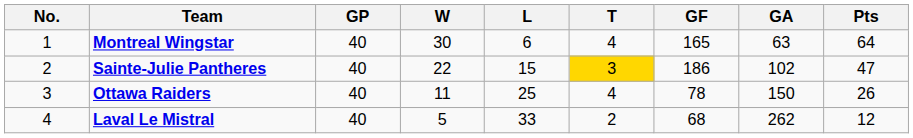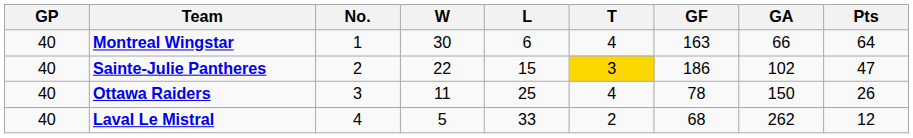columns swapped: No. <-> GP
Montreal Wingstar | GF: 165 -> 163
Montreal Wingstar | GA: 63 -> 66
